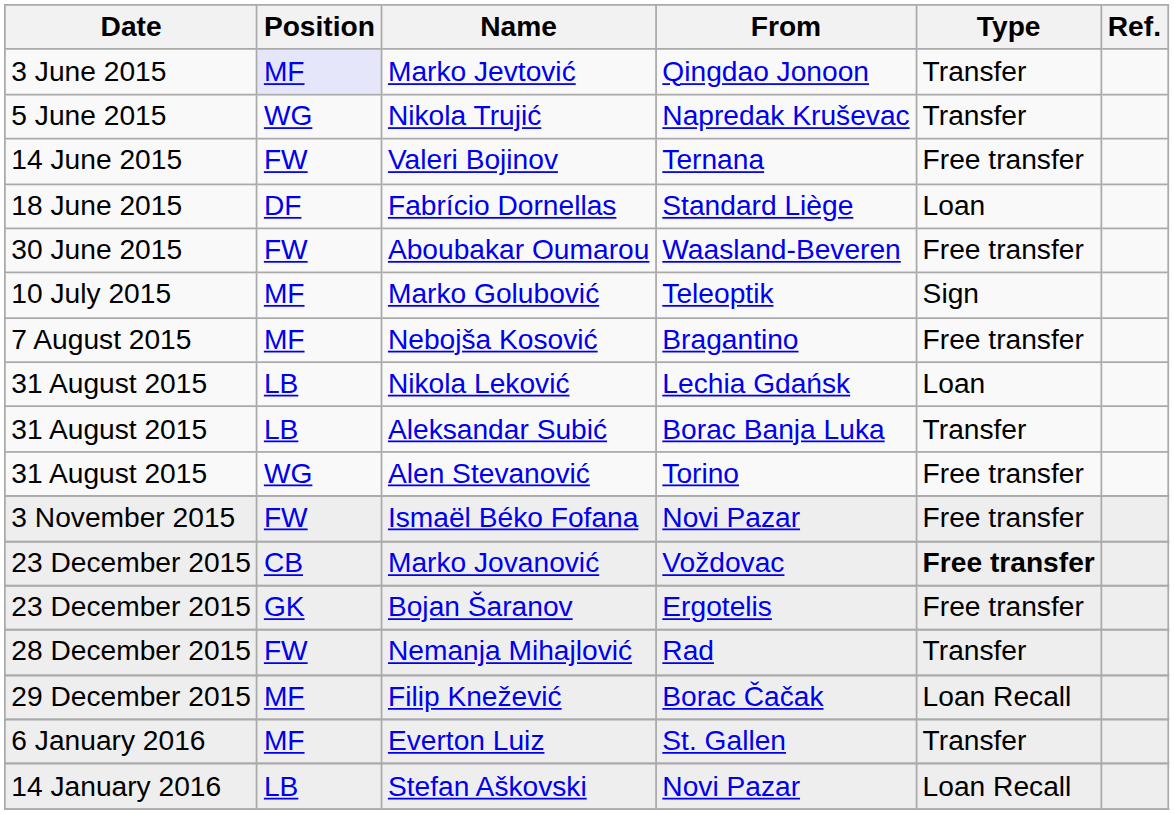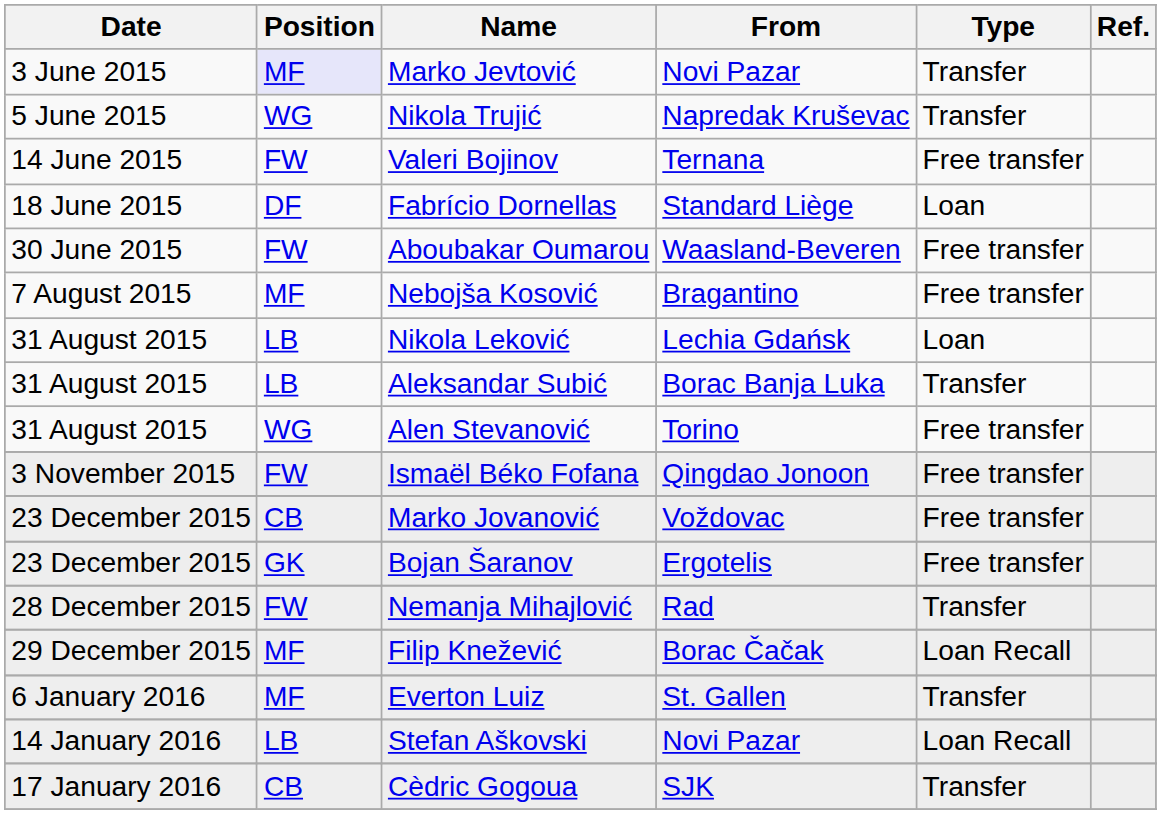Marko Jevtović | From: Qingdao Jonoon -> Novi Pazar
- row: 10 July 2015 | MF | Marko Golubović | Teleoptik | Sign
Ismaël Béko Fofana | From: Novi Pazar -> Qingdao Jonoon
Marko Jovanović | Type: bold -> normal
+ row: 17 January 2016 | CB | Cèdric Gogoua | SJK | Transfer
